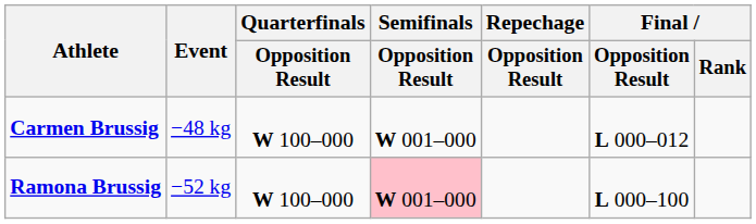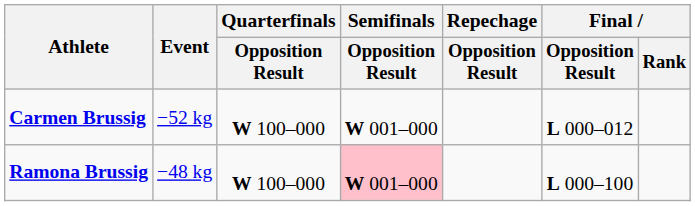Carmen Brussig | Event: −48 kg -> −52 kg
Ramona Brussig | Event: −52 kg -> −48 kg
